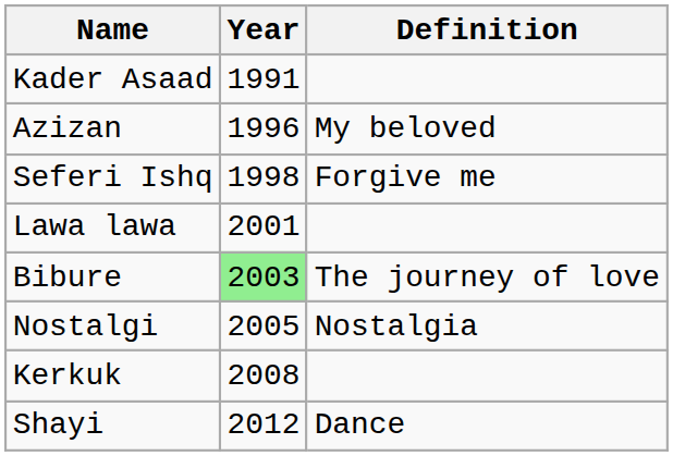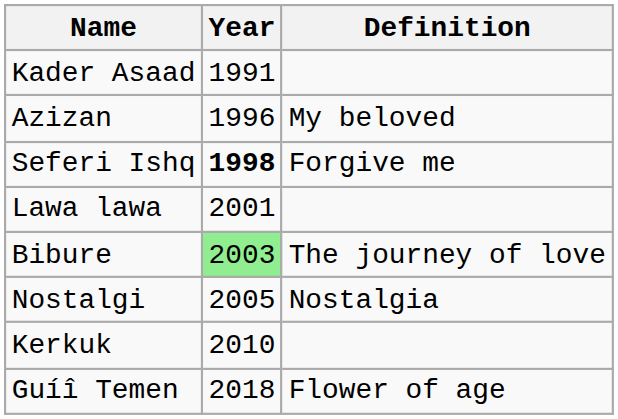Seferi Ishq | Year: normal -> bold
Kerkuk | Year: 2008 -> 2010
- row: Shayi | 2012 | Dance
+ row: Guíî Temen | 2018 | Flower of age
